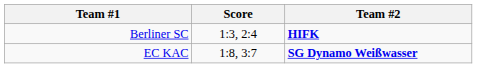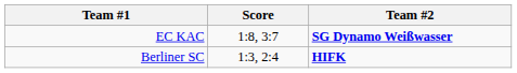rows swapped: EC KAC <-> Berliner SC
